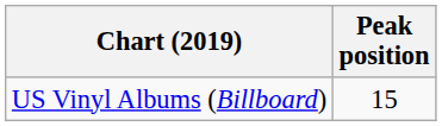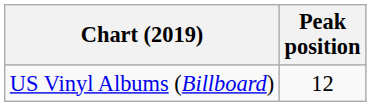US Vinyl Albums (Billboard) | Peak position: 15 -> 12
